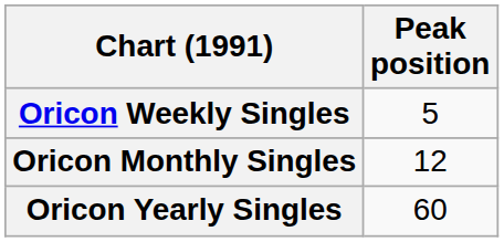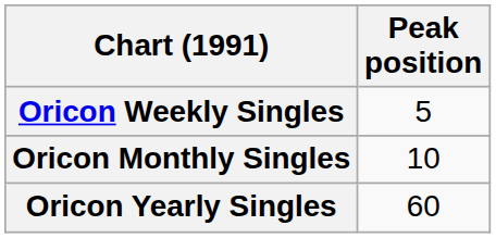Oricon Monthly Singles | Peak position: 12 -> 10
